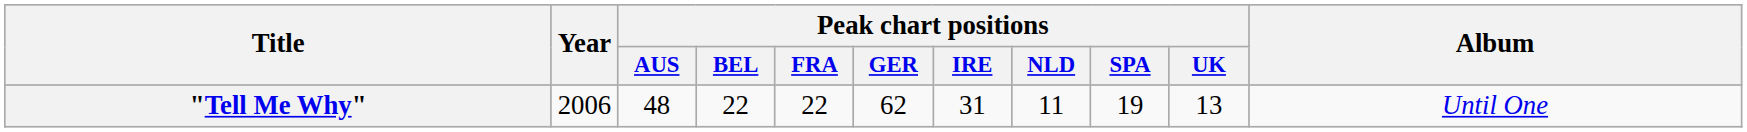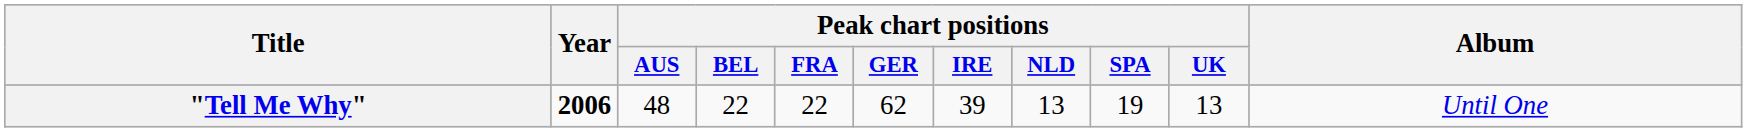"Tell Me Why" | Year: normal -> bold
"Tell Me Why" | Peak chart positions / IRE: 31 -> 39
"Tell Me Why" | Peak chart positions / NLD: 11 -> 13
